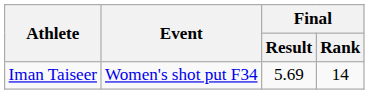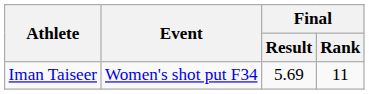Iman Taiseer | Final / Rank: 14 -> 11
